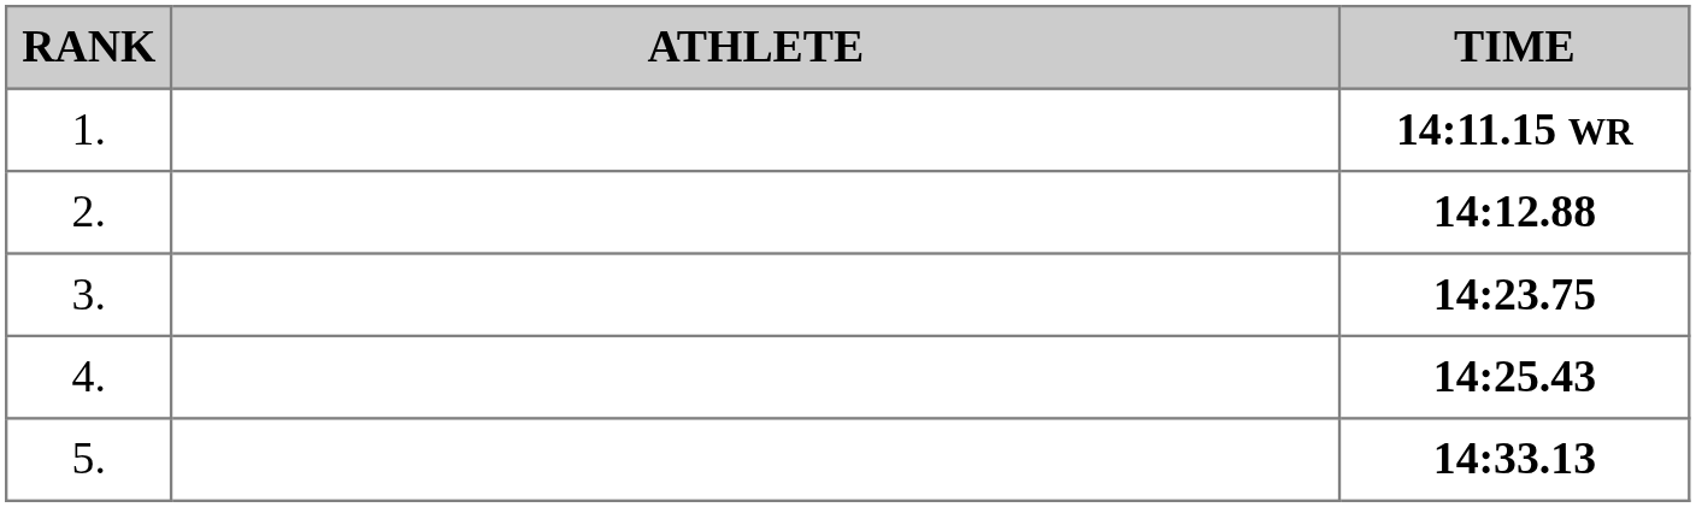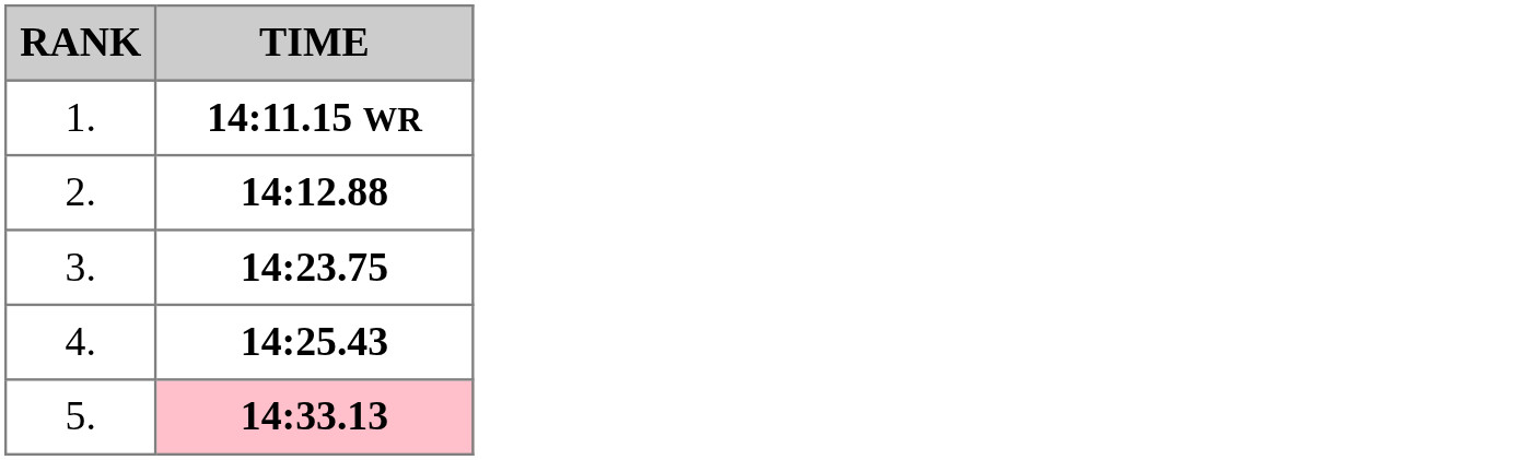- column: ATHLETE
5. | TIME: no background -> pink background
